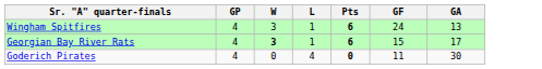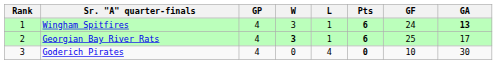+ column: Rank | 1 | 2 | 3
Wingham Spitfires | GA: normal -> bold
Georgian Bay River Rats | GF: 15 -> 25
Goderich Pirates | GF: 11 -> 10
